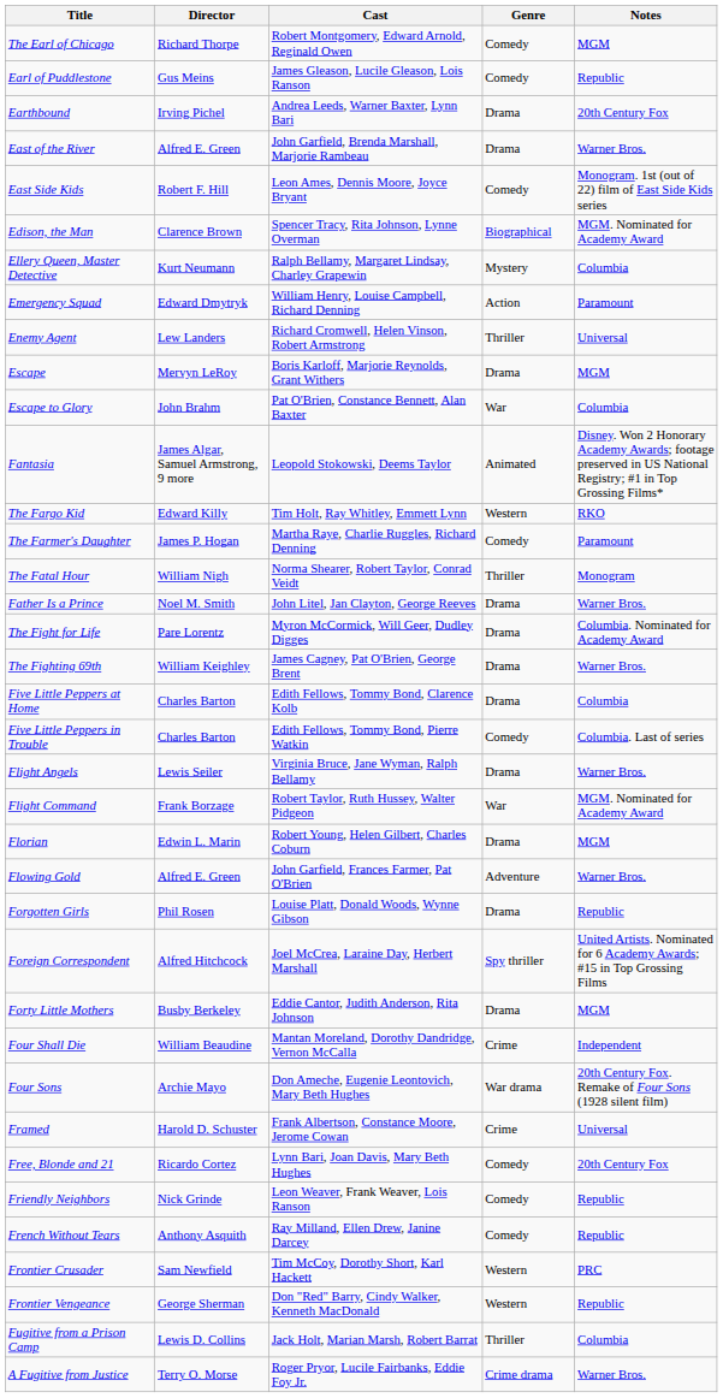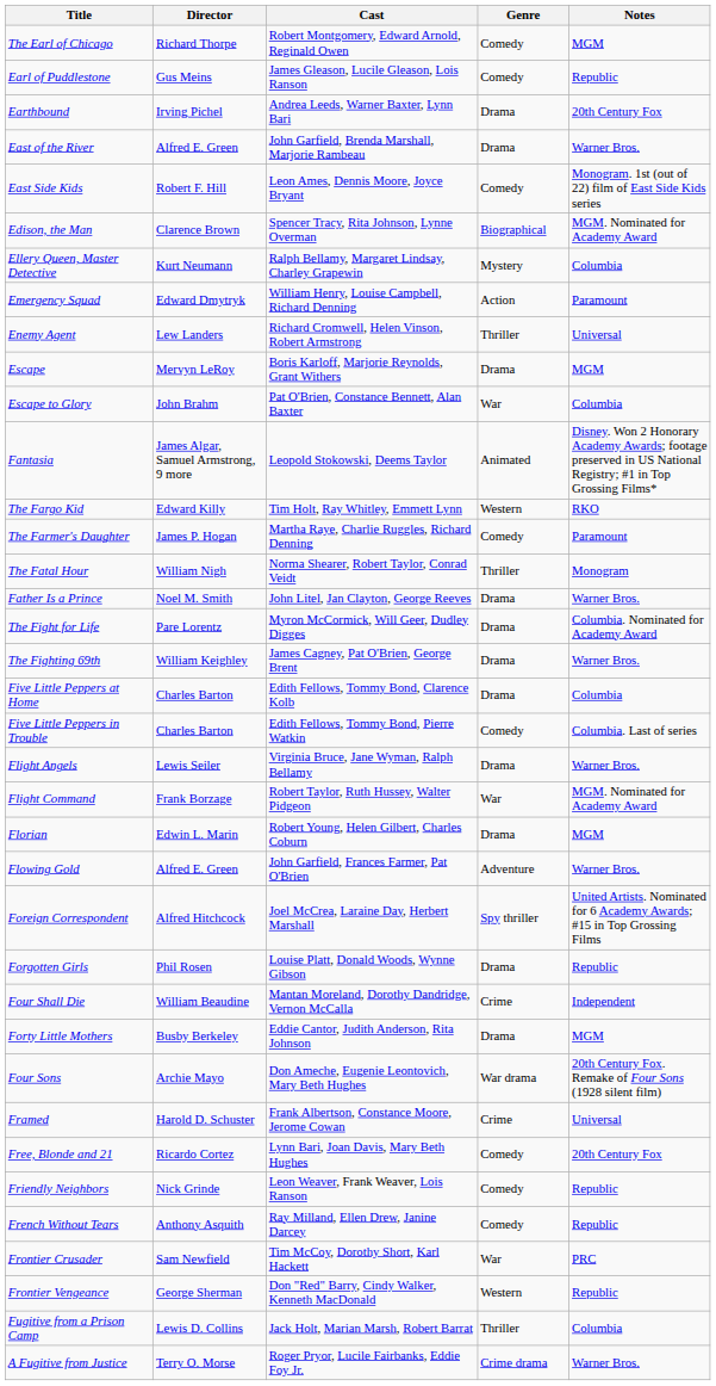rows swapped: Foreign Correspondent <-> Forgotten Girls
rows swapped: Forty Little Mothers <-> Four Shall Die
Frontier Crusader | Genre: Western -> War
